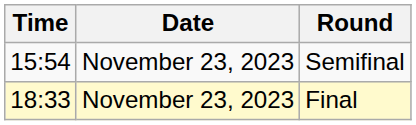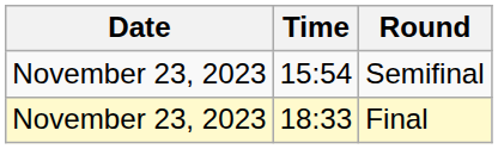columns swapped: Date <-> Time
